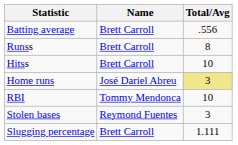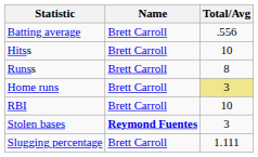rows swapped: Hitss <-> Runss
Home runs | Name: José Dariel Abreu -> Brett Carroll
RBI | Name: Tommy Mendonca -> Brett Carroll
Stolen bases | Name: normal -> bold
